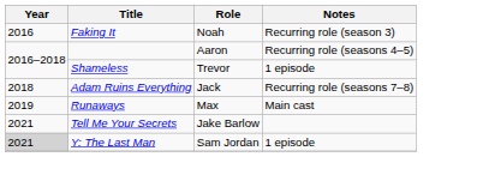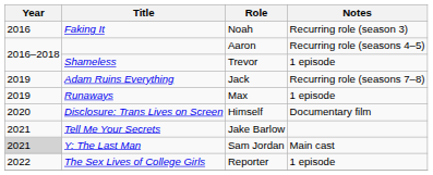Adam Ruins Everything | Year: 2018 -> 2019
Runaways | Notes: Main cast -> 1 episode
+ row: 2020 | Disclosure: Trans Lives on Screen | Himself | Documentary film
Y: The Last Man | Notes: 1 episode -> Main cast
+ row: 2022 | The Sex Lives of College Girls | Reporter | 1 episode
